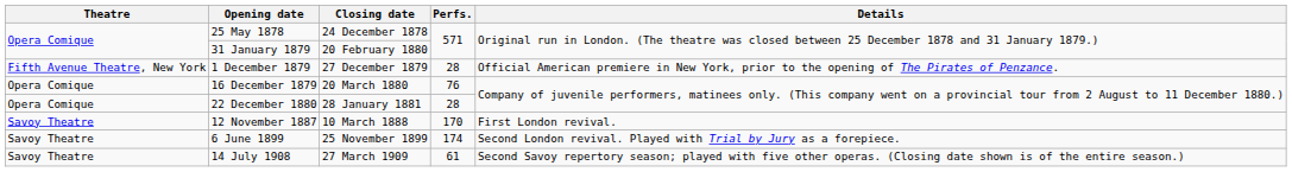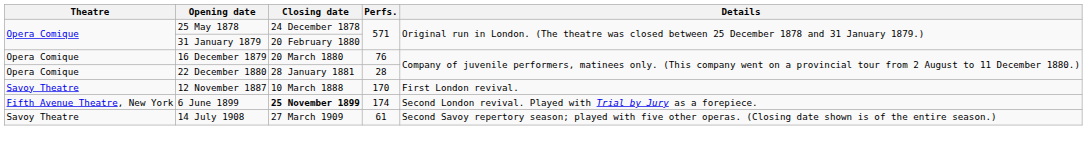- row: Fifth Avenue Theatre, New York | 1 December 1879 | 27 December 1879 | 28 | Official American premiere in New York, prior to the opening of The Pirates of Penzance.
6 June 1899 | Theatre: Savoy Theatre -> Fifth Avenue Theatre, New York
6 June 1899 | Closing date: normal -> bold
